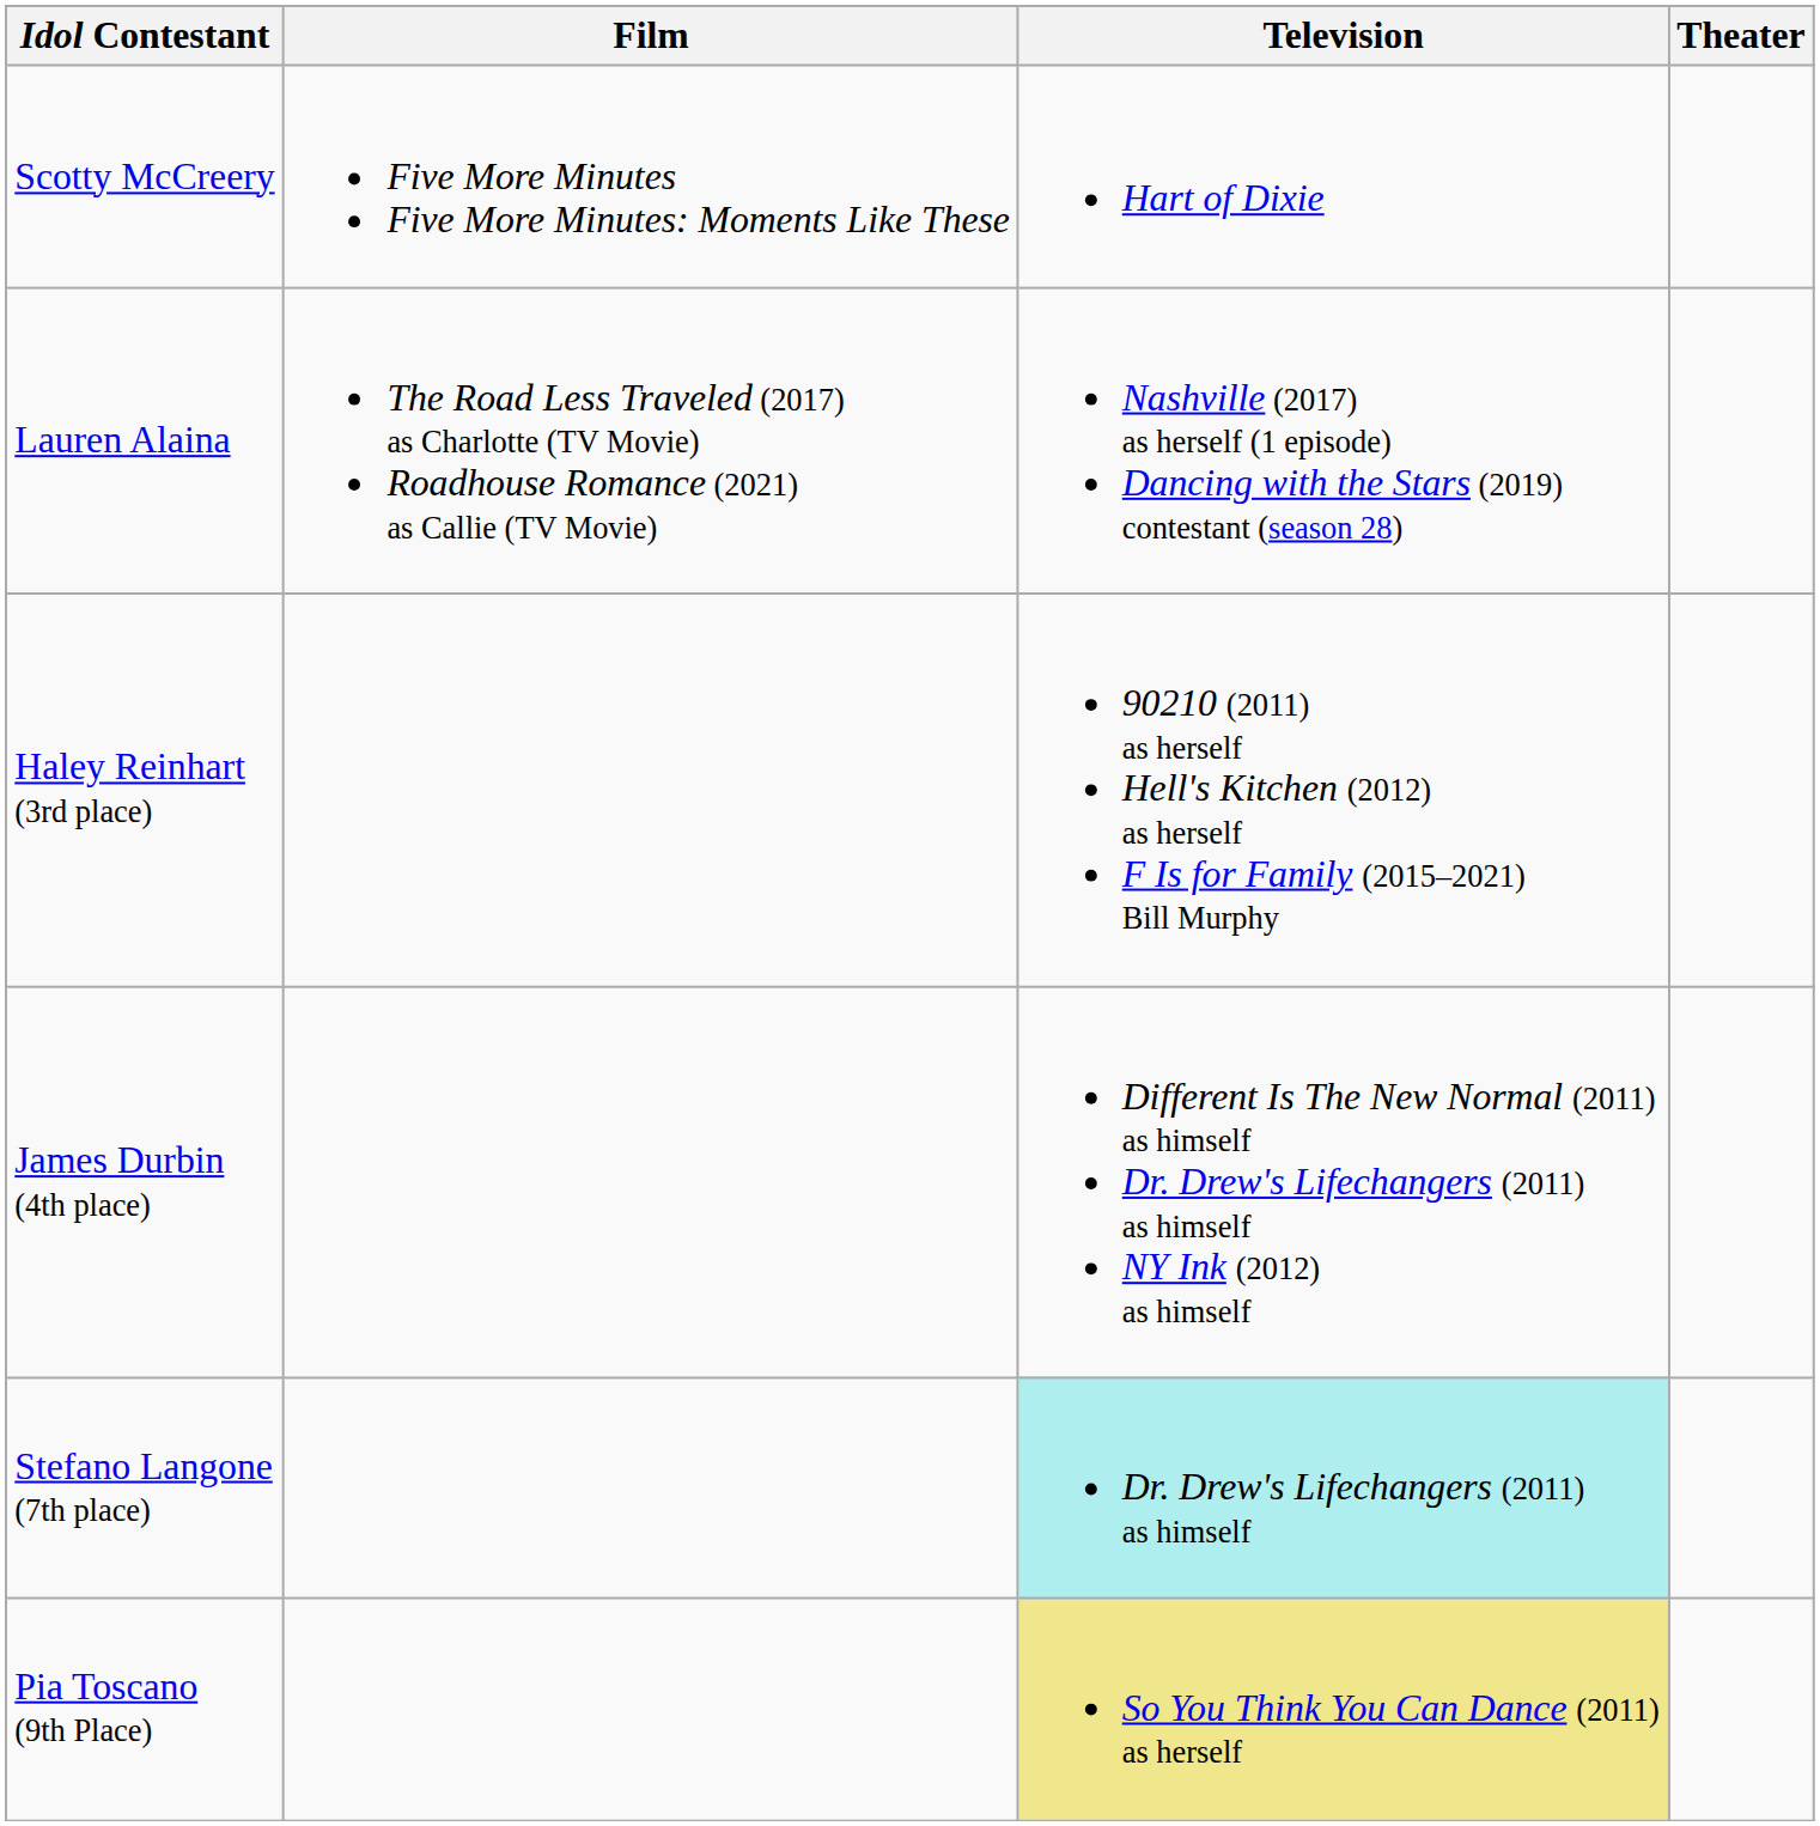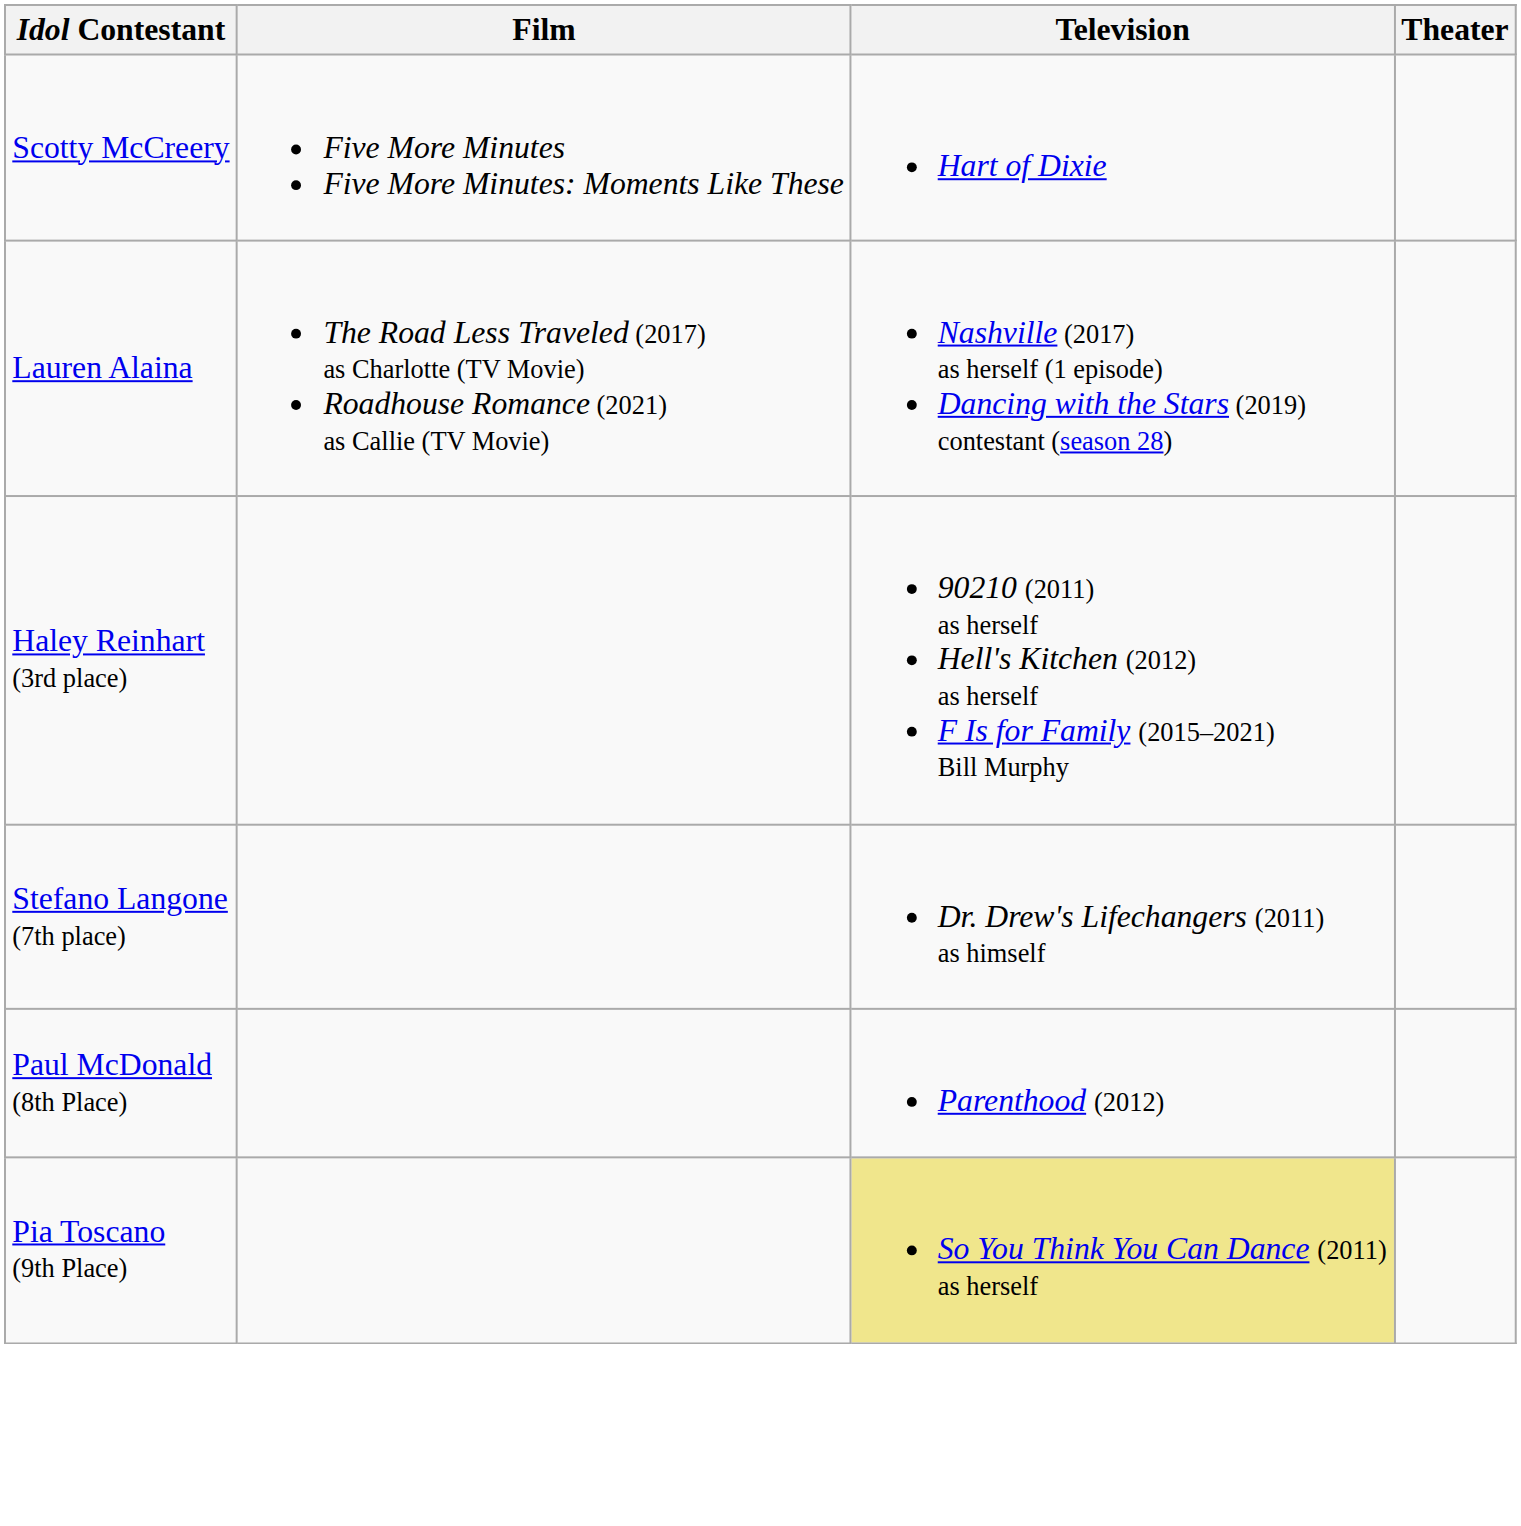- row: James Durbin (4th place) | Different Is The New Normal (2011) as himself Dr. Drew's Lifechangers (2011) as himself NY Ink (2012) as himself
Stefano Langone (7th place) | Television: paleturquoise background -> no background
+ row: Paul McDonald (8th Place) | Parenthood (2012)
